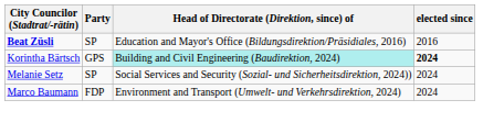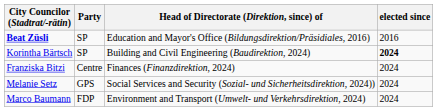Korintha Bärtsch | Party: GPS -> SP
Korintha Bärtsch | Head of Directorate (Direktion, since) of: paleturquoise background -> no background
+ row: Franziska Bitzi | Centre | Finances (Finanzdirektion, 2024) | 2024
Melanie Setz | Party: SP -> GPS
